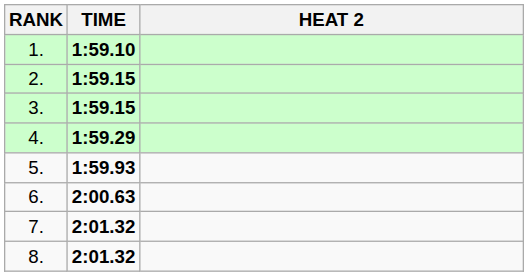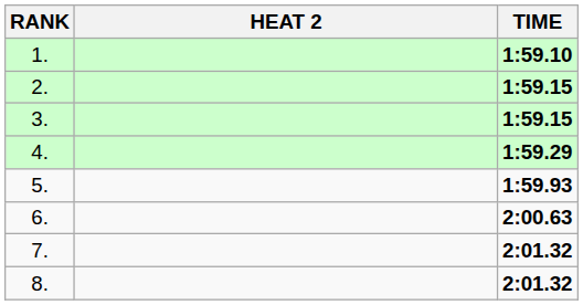columns swapped: HEAT 2 <-> TIME
